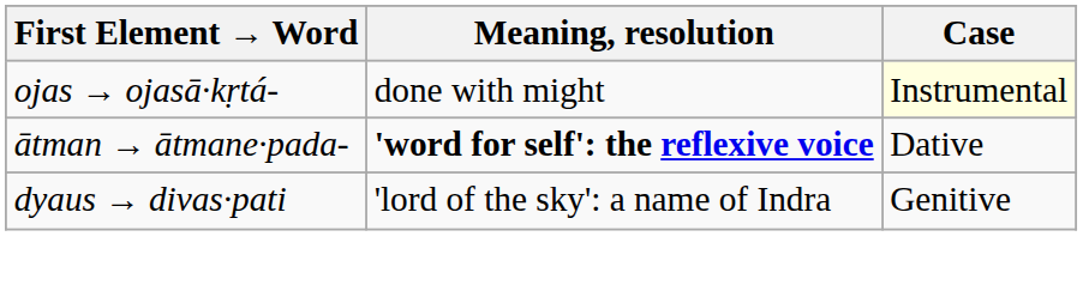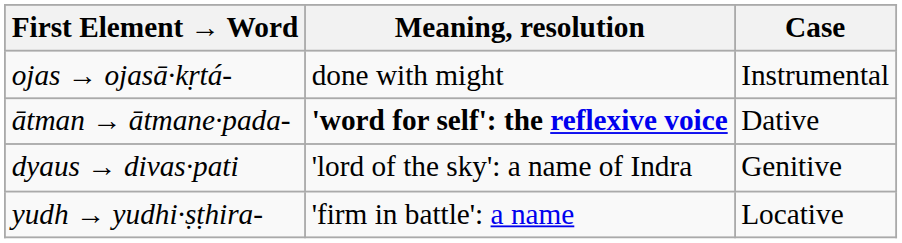ojas → ojasā·kṛtá- | Case: lightyellow background -> no background
+ row: yudh → yudhi·ṣṭhira- | 'firm in battle': a name | Locative
